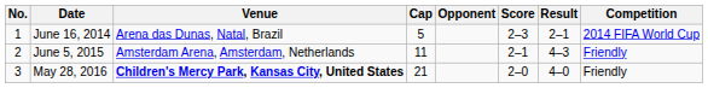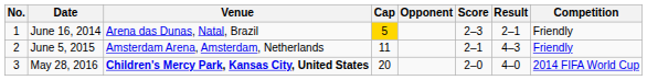June 16, 2014 | Cap: no background -> gold background
June 16, 2014 | Competition: 2014 FIFA World Cup -> Friendly
May 28, 2016 | Cap: 21 -> 20
May 28, 2016 | Competition: Friendly -> 2014 FIFA World Cup
